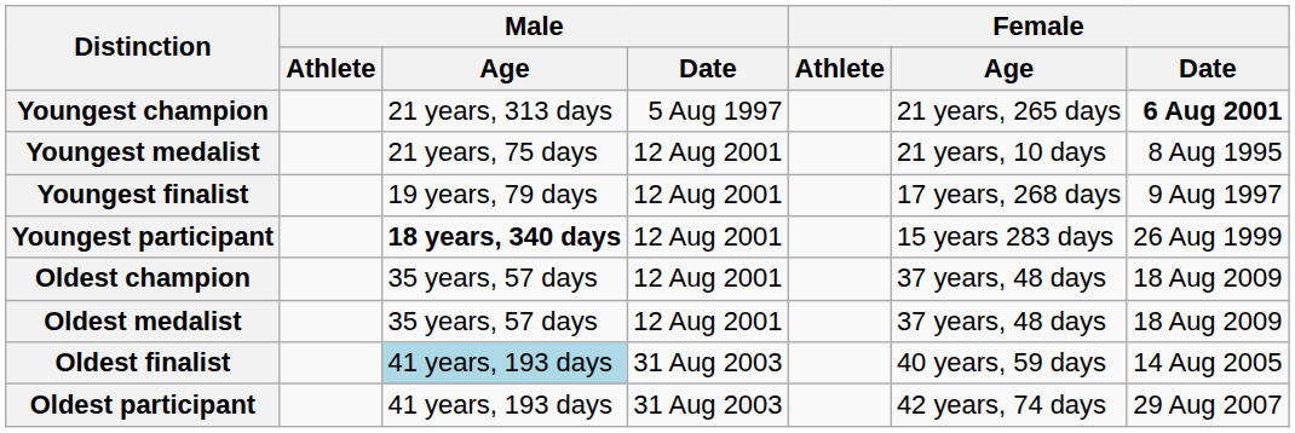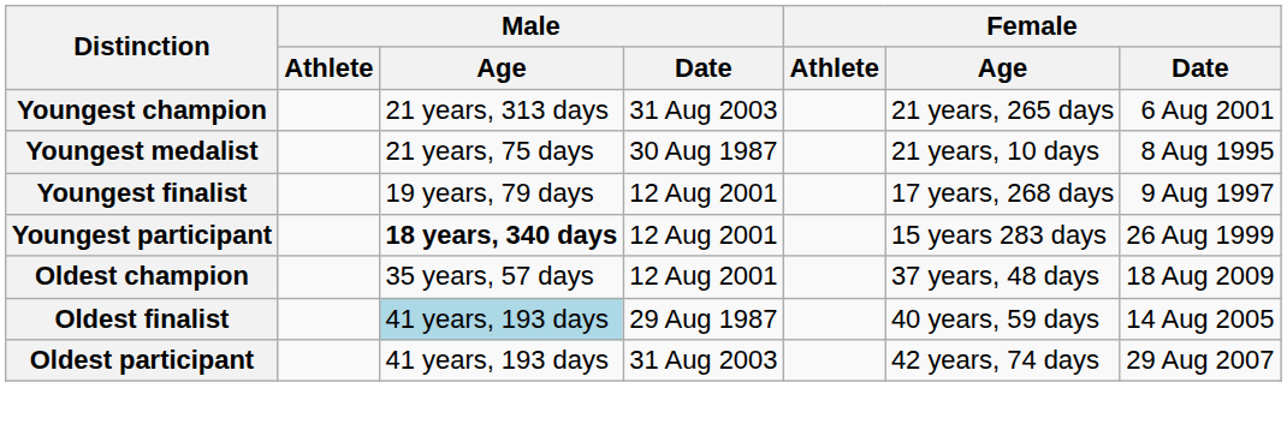Youngest champion | Male / Date: 5 Aug 1997 -> 31 Aug 2003
Youngest champion | Female / Date: bold -> normal
Youngest medalist | Male / Date: 12 Aug 2001 -> 30 Aug 1987
- row: Oldest medalist | 35 years, 57 days | 12 Aug 2001 | 37 years, 48 days | 18 Aug 2009
Oldest finalist | Male / Date: 31 Aug 2003 -> 29 Aug 1987
